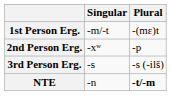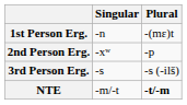1st Person Erg. | Singular: -m/-t -> -n
NTE | Singular: -n -> -m/-t
